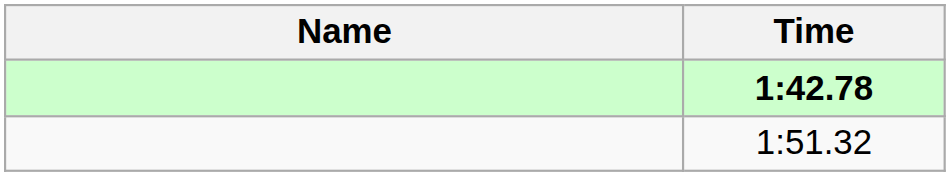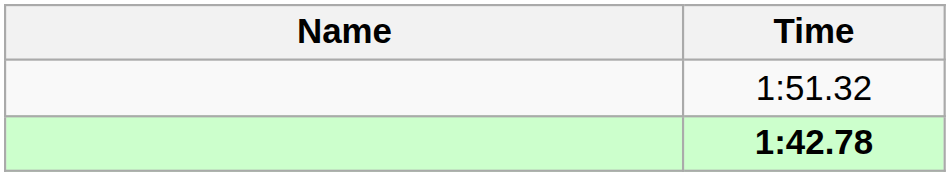rows swapped: 1:42.78 <-> 1:51.32
